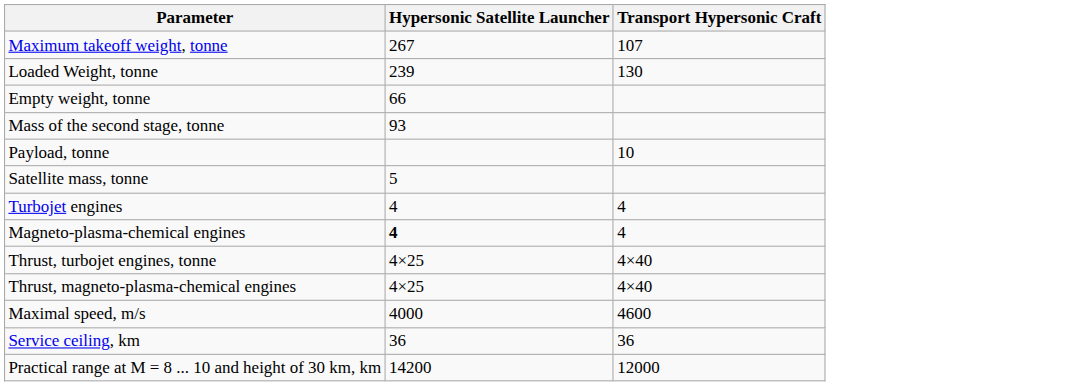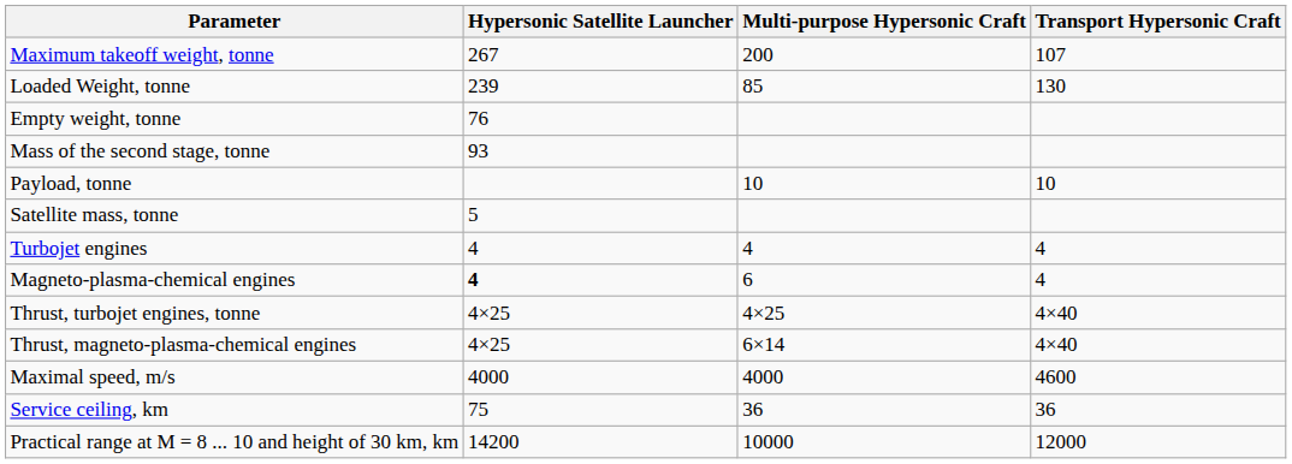+ column: Multi-purpose Hypersonic Craft | 200 | 85 | 10 | 4 | 6 | 4×25 | 6×14 | 4000 | 36 | 10000
Empty weight, tonne | Hypersonic Satellite Launcher: 66 -> 76
Service ceiling, km | Hypersonic Satellite Launcher: 36 -> 75
